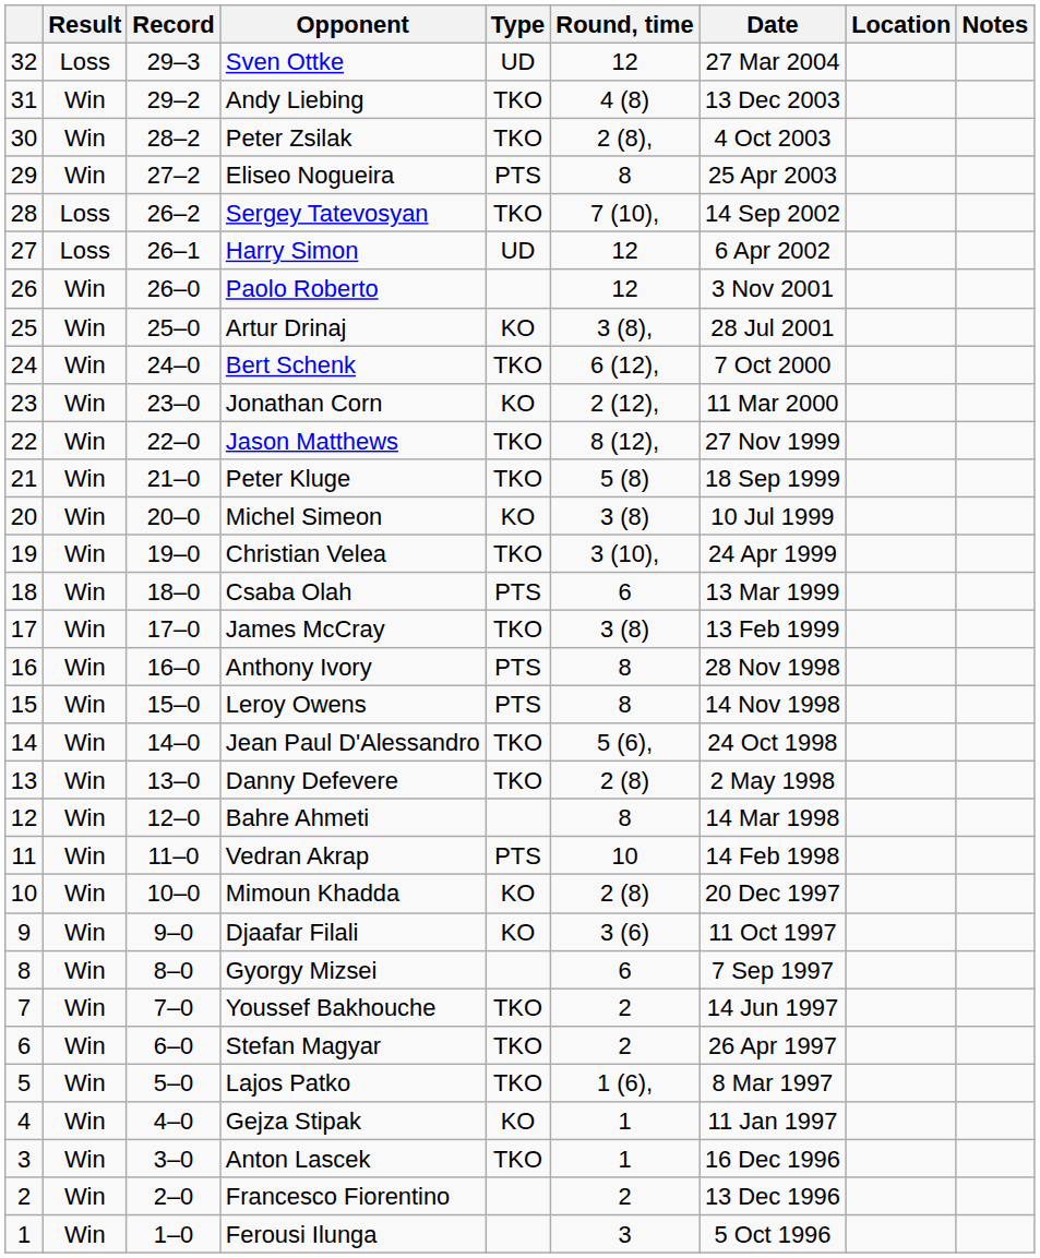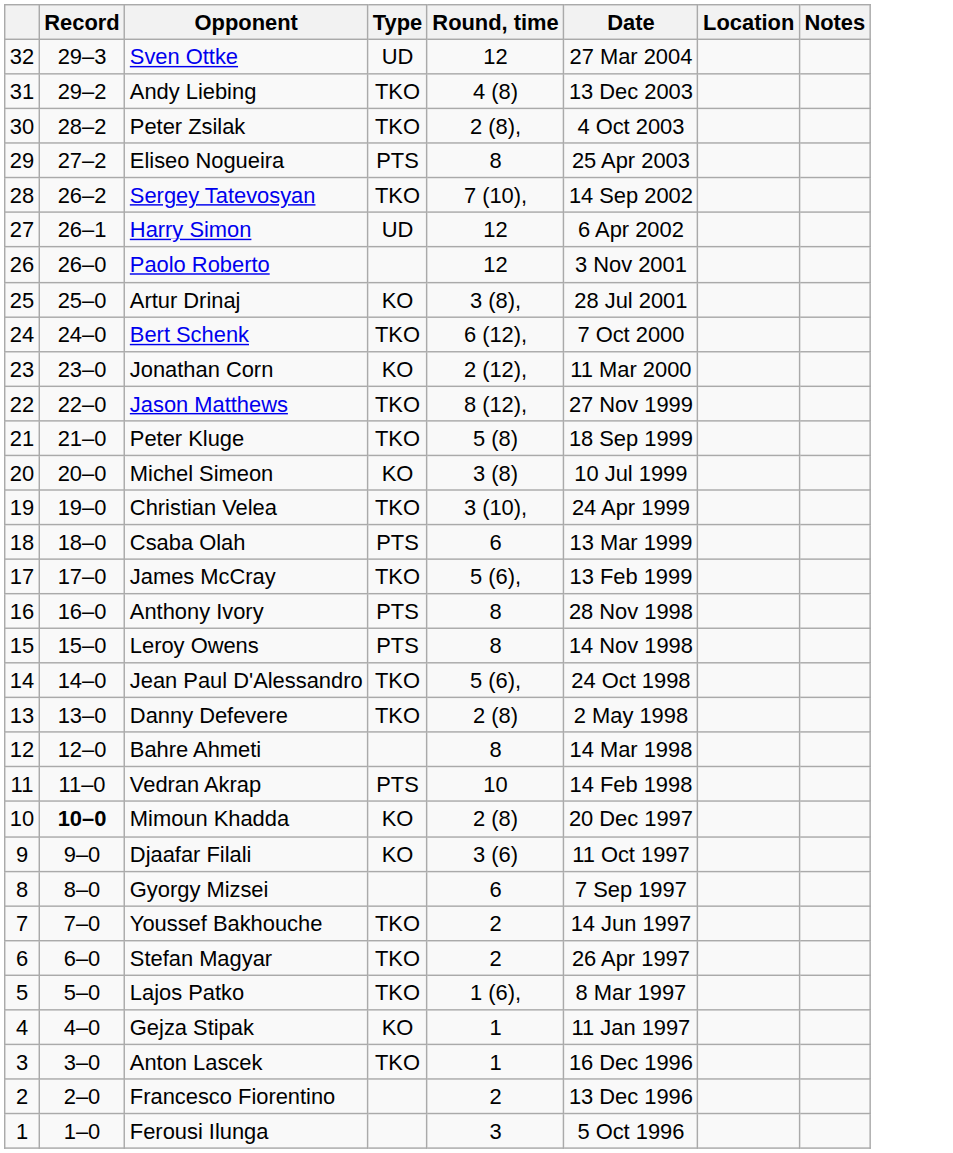- column: Result | Loss | Win | Win | Win | Loss | Loss | Win | Win | Win | Win | Win | Win | Win | Win | Win | Win | Win | Win | Win | Win | Win | Win | Win | Win | Win | Win | Win | Win | Win | Win | Win | Win
James McCray | Round, time: 3 (8) -> 5 (6),
Mimoun Khadda | Record: normal -> bold
